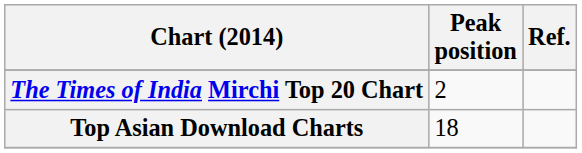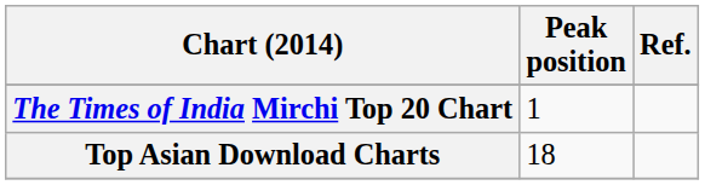The Times of India Mirchi Top 20 Chart | Peak position: 2 -> 1
